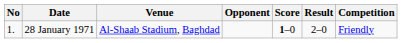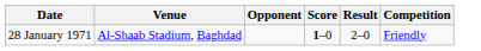- column: No | 1.
